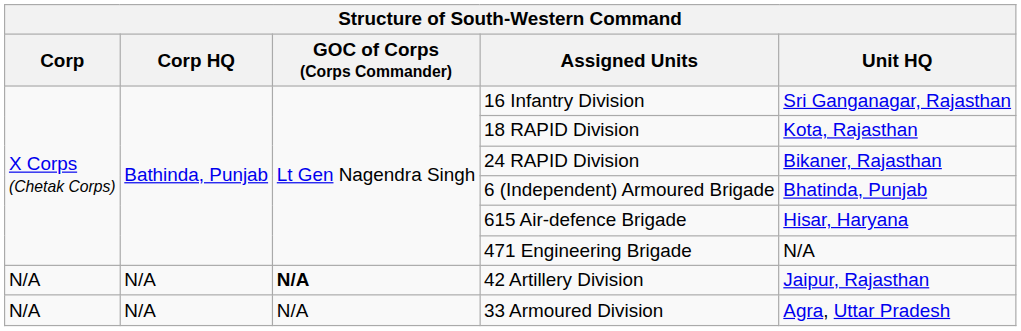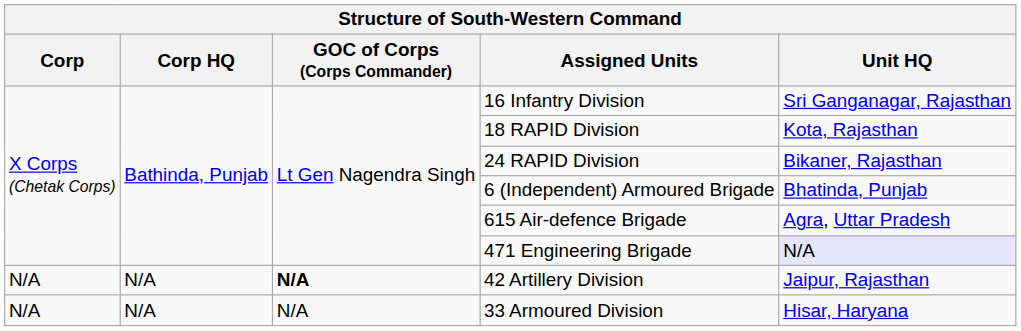615 Air-defence Brigade | Unit HQ: Hisar, Haryana -> Agra, Uttar Pradesh
471 Engineering Brigade | Unit HQ: no background -> lavender background
33 Armoured Division | Unit HQ: Agra, Uttar Pradesh -> Hisar, Haryana
